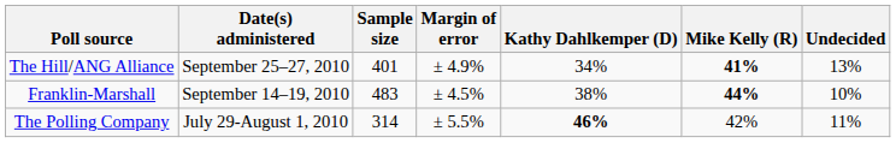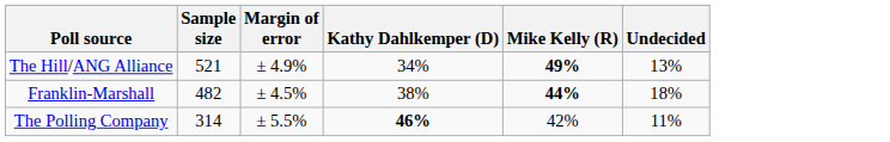- column: Date(s) administered | September 25–27, 2010 | September 14–19, 2010 | July 29-August 1, 2010
The Hill/ANG Alliance | Sample size: 401 -> 521
The Hill/ANG Alliance | Mike Kelly (R): 41% -> 49%
Franklin-Marshall | Sample size: 483 -> 482
Franklin-Marshall | Undecided: 10% -> 18%
